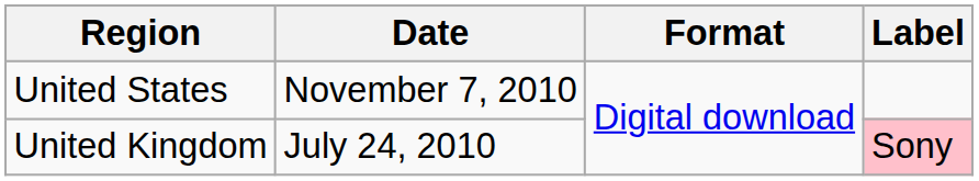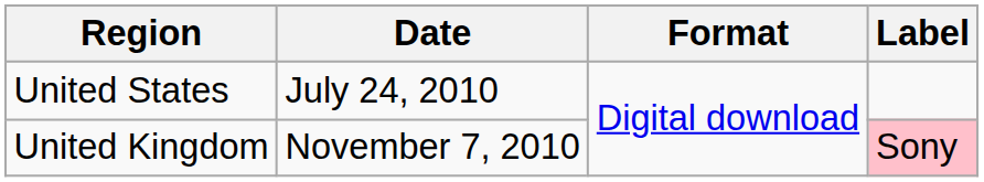United States | Date: November 7, 2010 -> July 24, 2010
United Kingdom | Date: July 24, 2010 -> November 7, 2010
